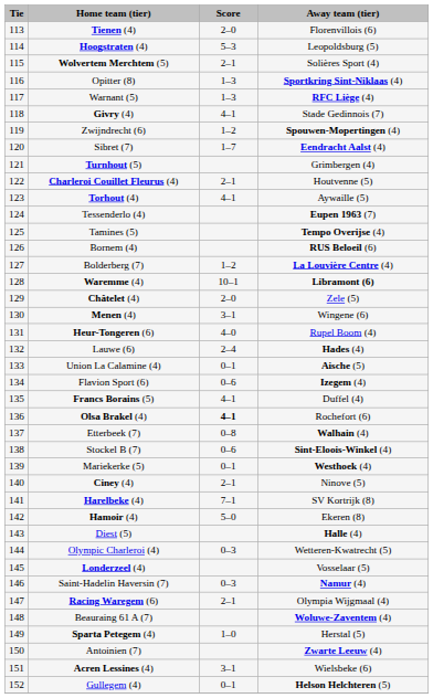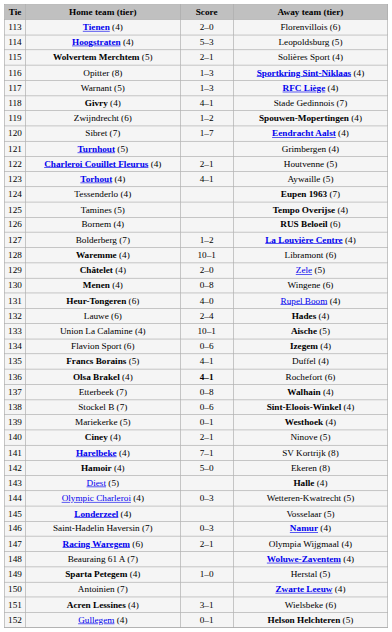Waremme (4) | Away team (tier): bold -> normal
Menen (4) | Score: 3–1 -> 0–8
Union La Calamine (4) | Score: 0–1 -> 10–1
